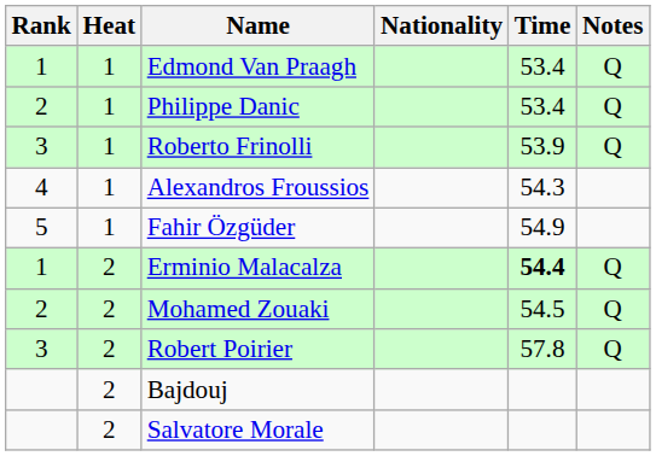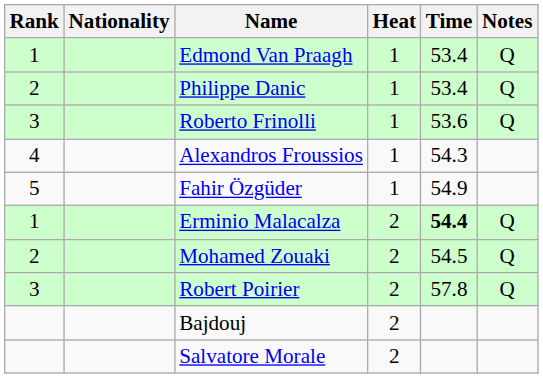columns swapped: Heat <-> Nationality
Roberto Frinolli | Time: 53.9 -> 53.6
